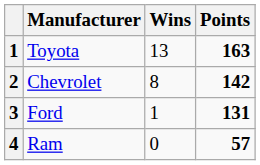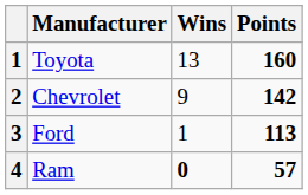Toyota | Points: 163 -> 160
Chevrolet | Wins: 8 -> 9
Ford | Points: 131 -> 113
Ram | Wins: normal -> bold
